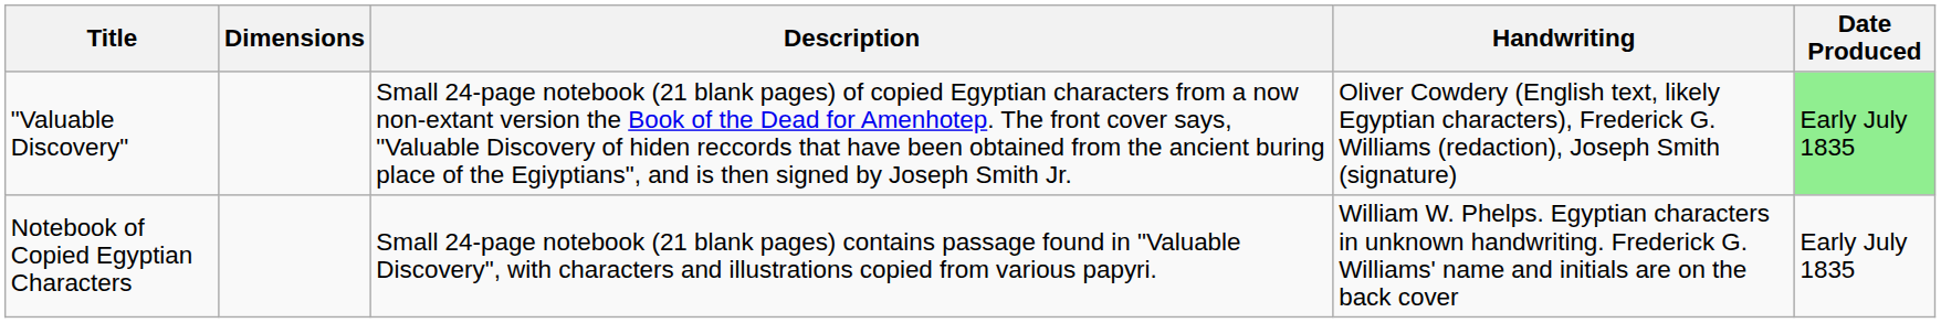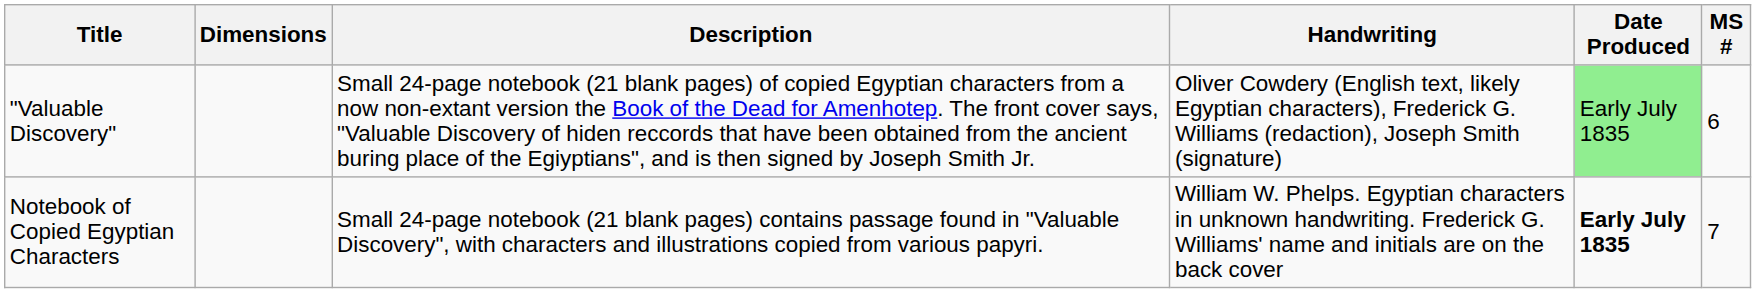+ column: MS # | 6 | 7
Notebook of Copied Egyptian Characters | Date Produced: normal -> bold
